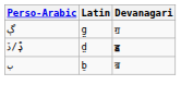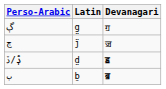+ row: ڄ | j̈ | ॼ
ٻ | Devanagari: normal -> bold
